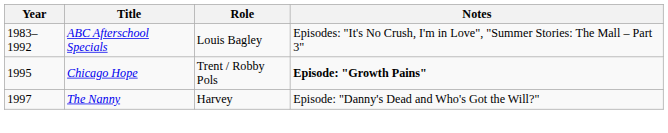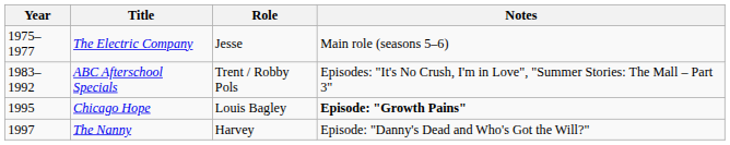+ row: 1975–1977 | The Electric Company | Jesse | Main role (seasons 5–6)
ABC Afterschool Specials | Role: Louis Bagley -> Trent / Robby Pols
Chicago Hope | Role: Trent / Robby Pols -> Louis Bagley
